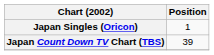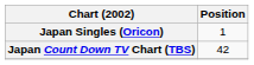Japan Count Down TV Chart (TBS) | Position: 39 -> 42
